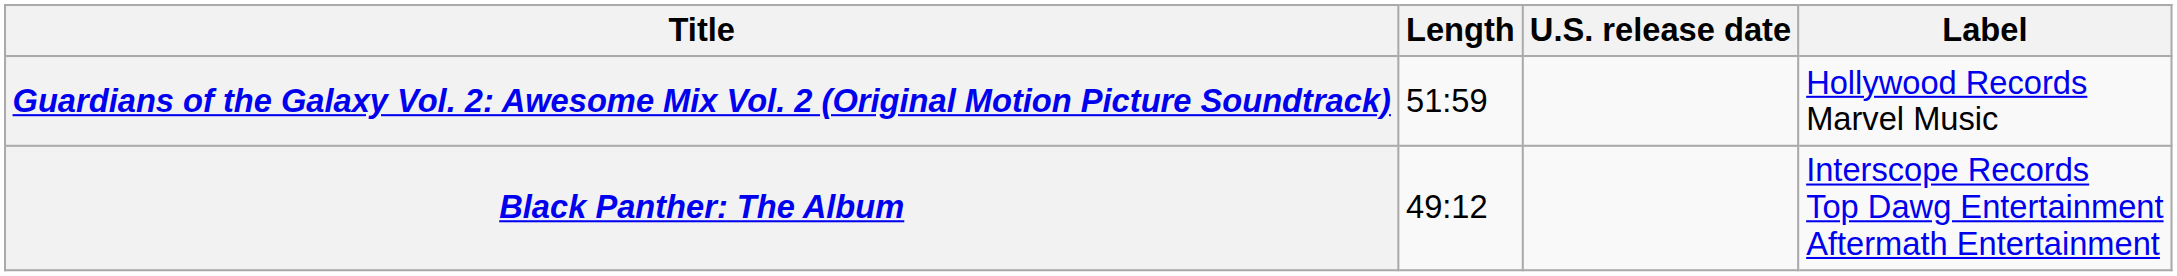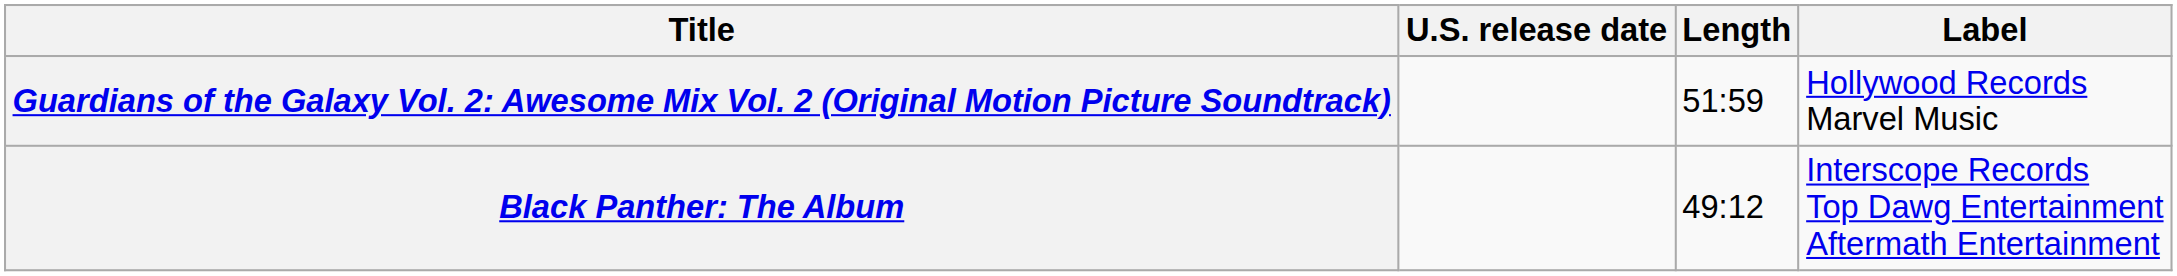columns swapped: U.S. release date <-> Length
